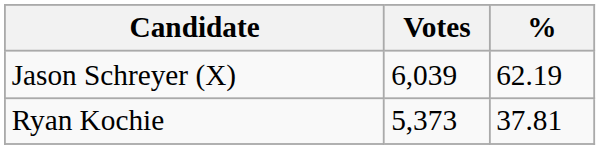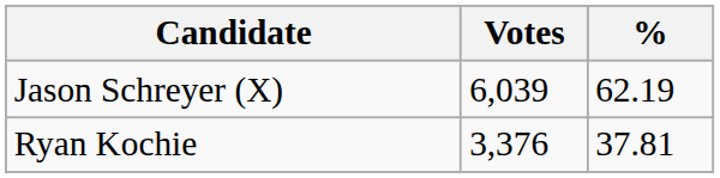Ryan Kochie | Votes: 5,373 -> 3,376
